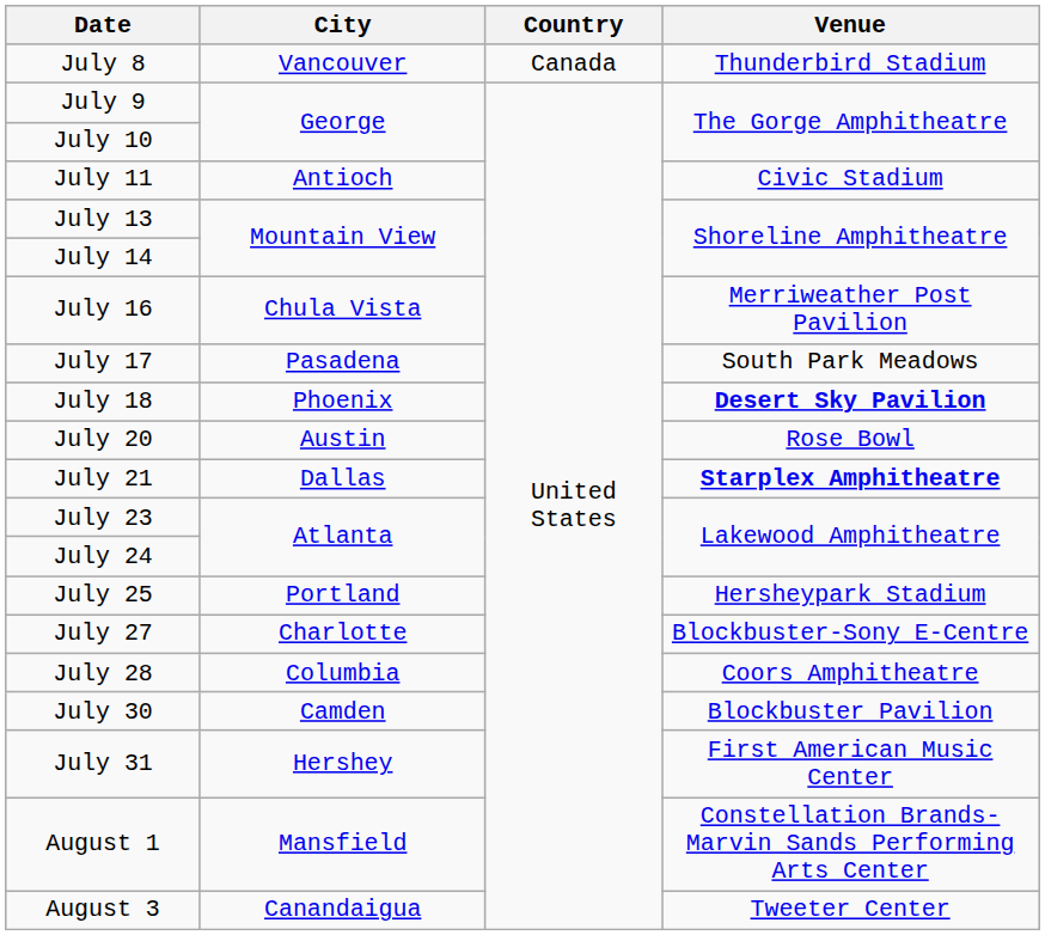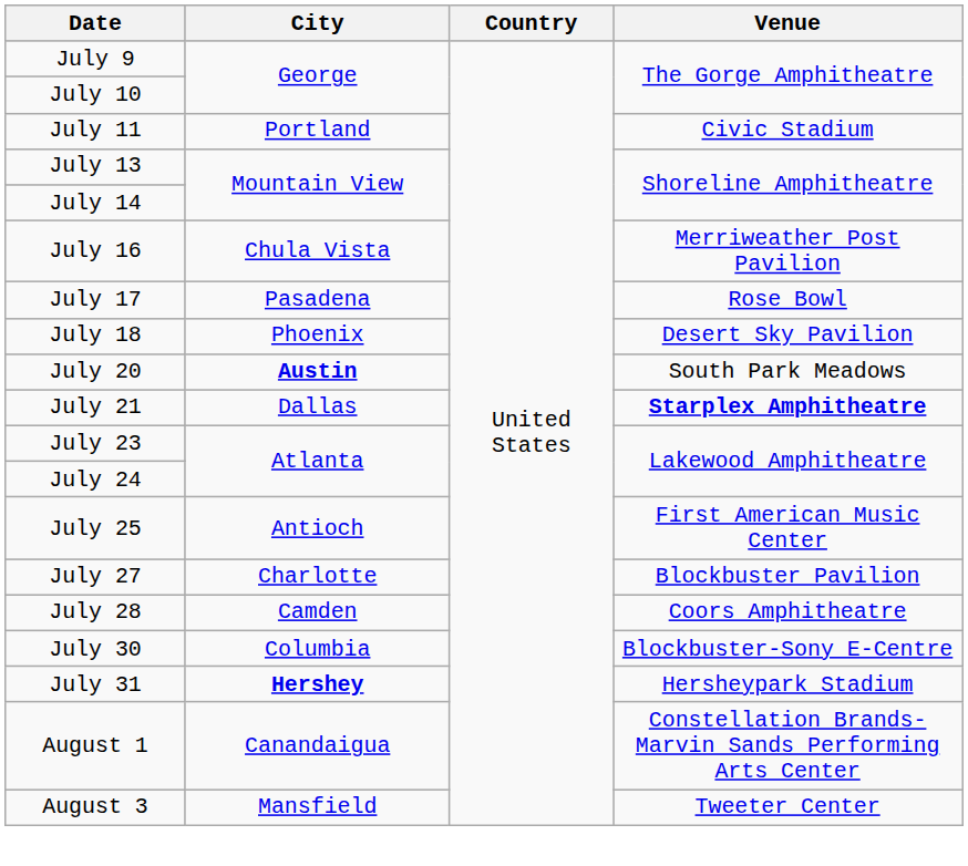- row: July 8 | Vancouver | Canada | Thunderbird Stadium
July 11 | City: Antioch -> Portland
July 17 | Venue: South Park Meadows -> Rose Bowl
July 18 | Venue: bold -> normal
July 20 | City: normal -> bold
July 20 | Venue: Rose Bowl -> South Park Meadows
July 25 | City: Portland -> Antioch
July 25 | Venue: Hersheypark Stadium -> First American Music Center
July 27 | Venue: Blockbuster-Sony E-Centre -> Blockbuster Pavilion
July 28 | City: Columbia -> Camden
July 30 | City: Camden -> Columbia
July 30 | Venue: Blockbuster Pavilion -> Blockbuster-Sony E-Centre
July 31 | City: normal -> bold
July 31 | Venue: First American Music Center -> Hersheypark Stadium
August 1 | City: Mansfield -> Canandaigua
August 3 | City: Canandaigua -> Mansfield
